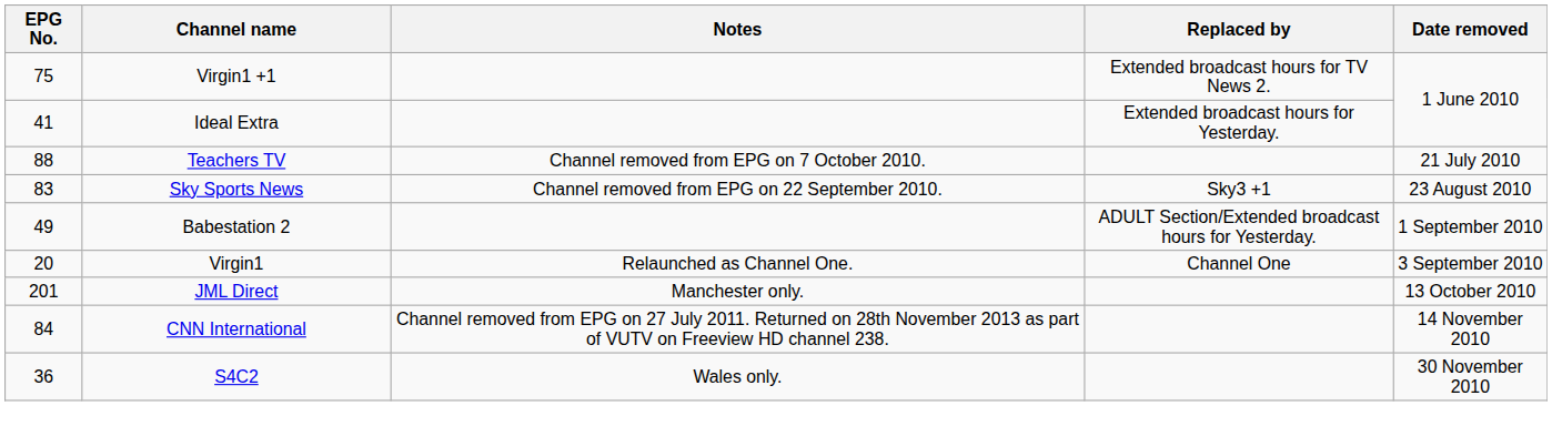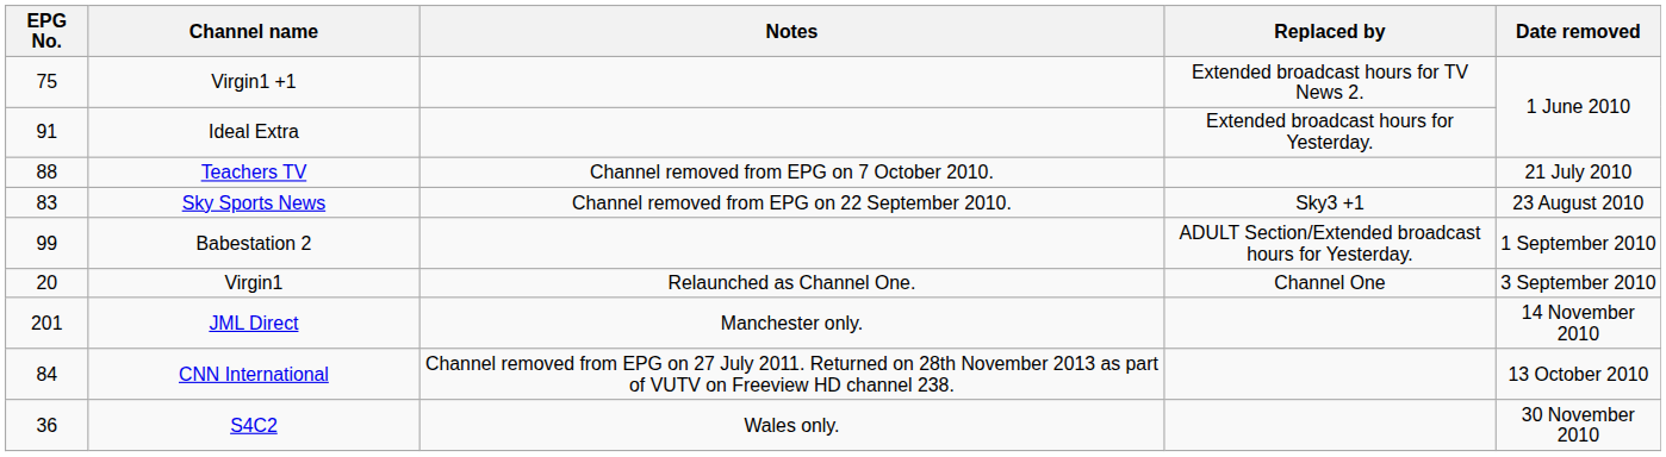Ideal Extra | EPG No.: 41 -> 91
Babestation 2 | EPG No.: 49 -> 99
JML Direct | Date removed: 13 October 2010 -> 14 November 2010
CNN International | Date removed: 14 November 2010 -> 13 October 2010
